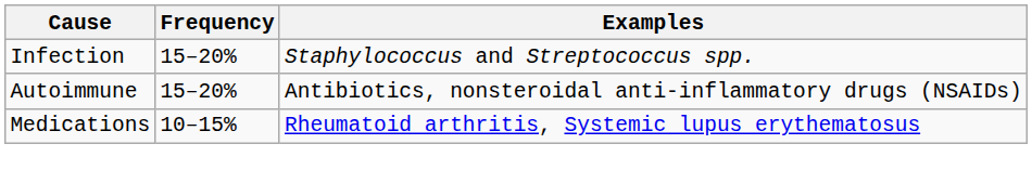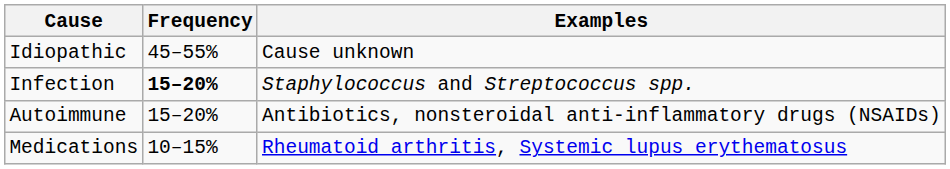+ row: Idiopathic | 45–55% | Cause unknown
Infection | Frequency: normal -> bold
